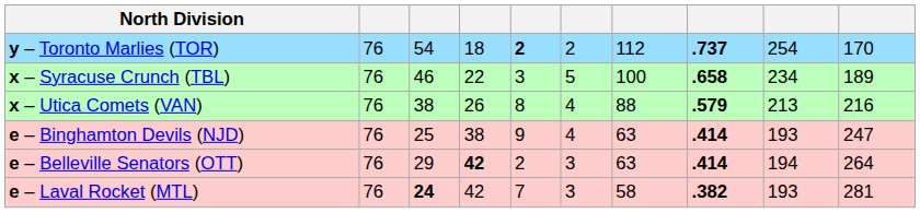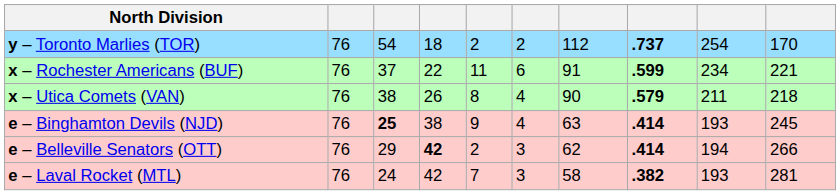y – Toronto Marlies (TOR) | column 5: bold -> normal
- row: x – Syracuse Crunch (TBL) | 76 | 46 | 22 | 3 | 5 | 100 | .658 | 234 | 189
+ row: x – Rochester Americans (BUF) | 76 | 37 | 22 | 11 | 6 | 91 | .599 | 234 | 221
x – Utica Comets (VAN) | column 7: 88 -> 90
x – Utica Comets (VAN) | column 9: 213 -> 211
x – Utica Comets (VAN) | column 10: 216 -> 218
e – Binghamton Devils (NJD) | column 3: normal -> bold
e – Binghamton Devils (NJD) | column 10: 247 -> 245
e – Belleville Senators (OTT) | column 7: 63 -> 62
e – Belleville Senators (OTT) | column 10: 264 -> 266
e – Laval Rocket (MTL) | column 3: bold -> normal
